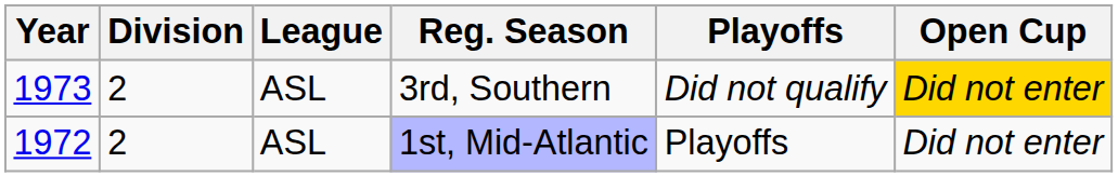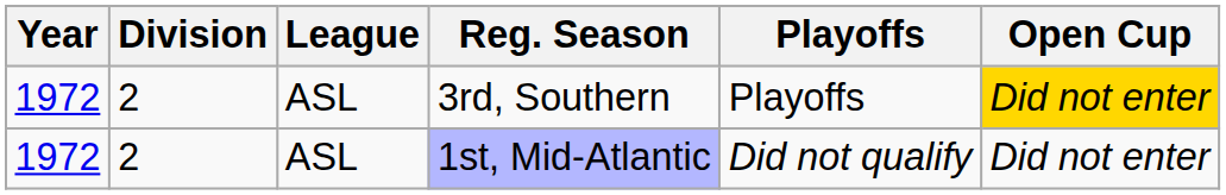3rd, Southern | Year: 1973 -> 1972
3rd, Southern | Playoffs: Did not qualify -> Playoffs
1st, Mid-Atlantic | Playoffs: Playoffs -> Did not qualify
